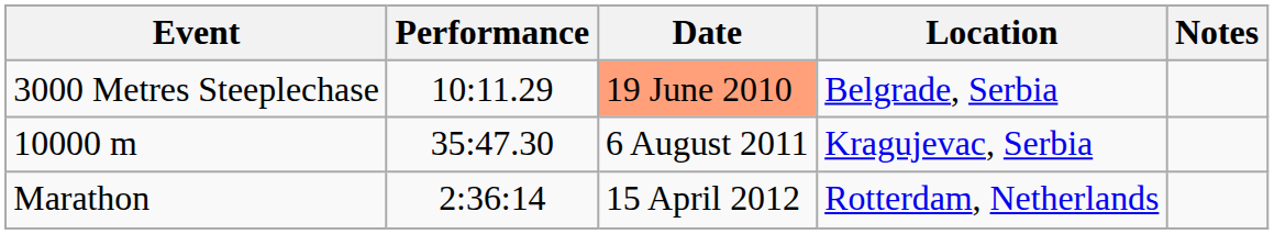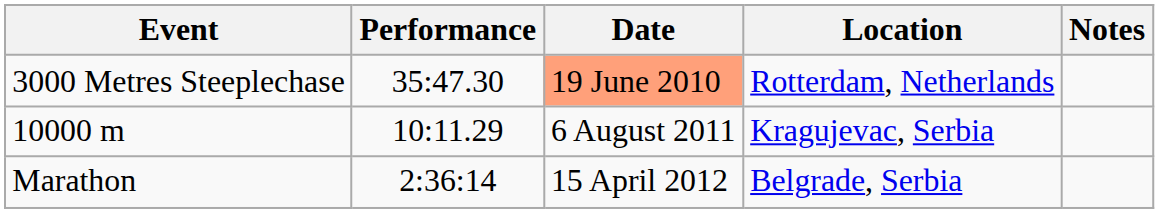3000 Metres Steeplechase | Performance: 10:11.29 -> 35:47.30
3000 Metres Steeplechase | Location: Belgrade, Serbia -> Rotterdam, Netherlands
10000 m | Performance: 35:47.30 -> 10:11.29
Marathon | Location: Rotterdam, Netherlands -> Belgrade, Serbia
